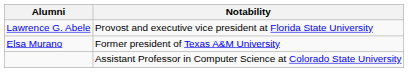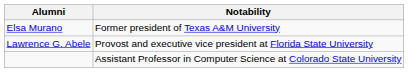rows swapped: Lawrence G. Abele <-> Elsa Murano
